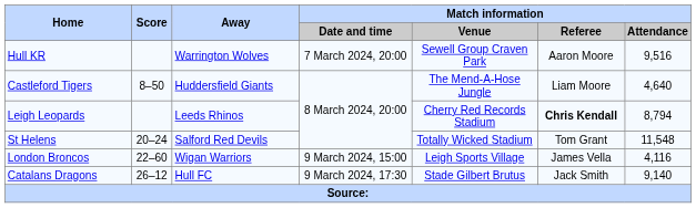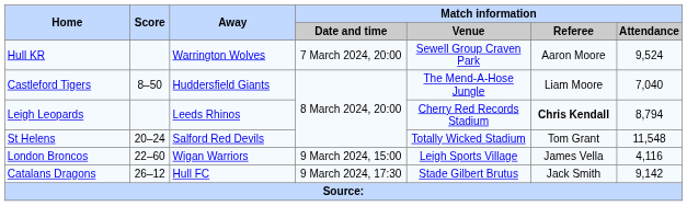Hull KR | Match information / Attendance: 9,516 -> 9,524
Castleford Tigers | Match information / Attendance: 4,640 -> 7,040
Catalans Dragons | Match information / Attendance: 9,140 -> 9,142
